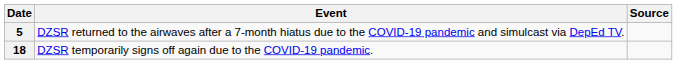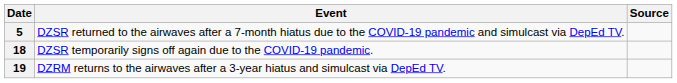+ row: 19 | DZRM returns to the airwaves after a 3-year hiatus and simulcast via DepEd TV.
